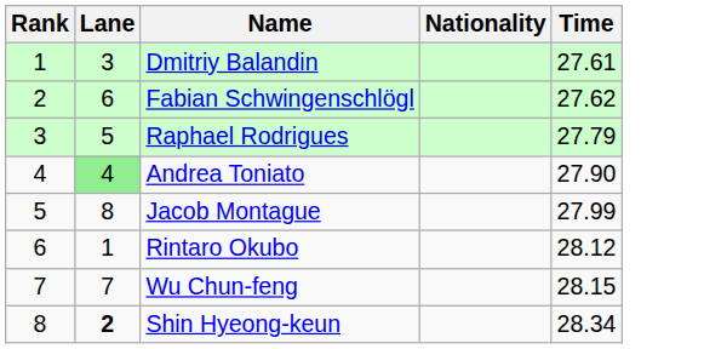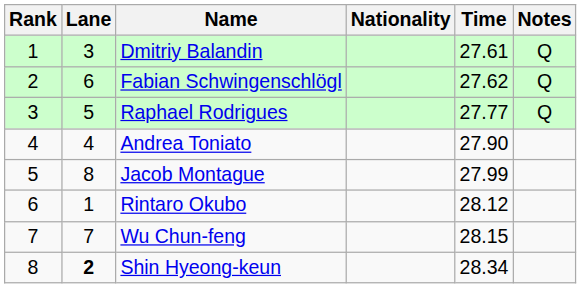+ column: Notes | Q | Q | Q
Raphael Rodrigues | Time: 27.79 -> 27.77
Andrea Toniato | Lane: lightgreen background -> no background
